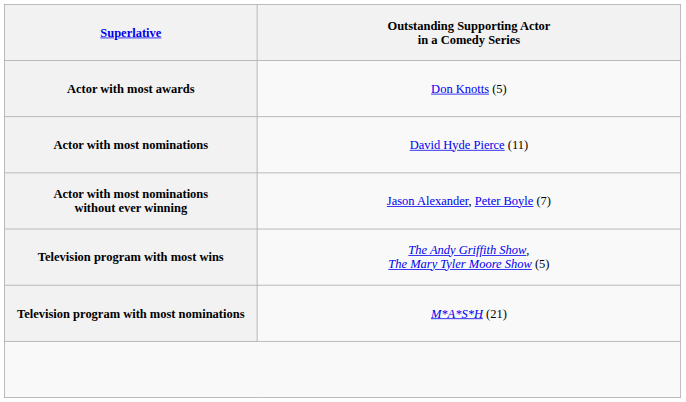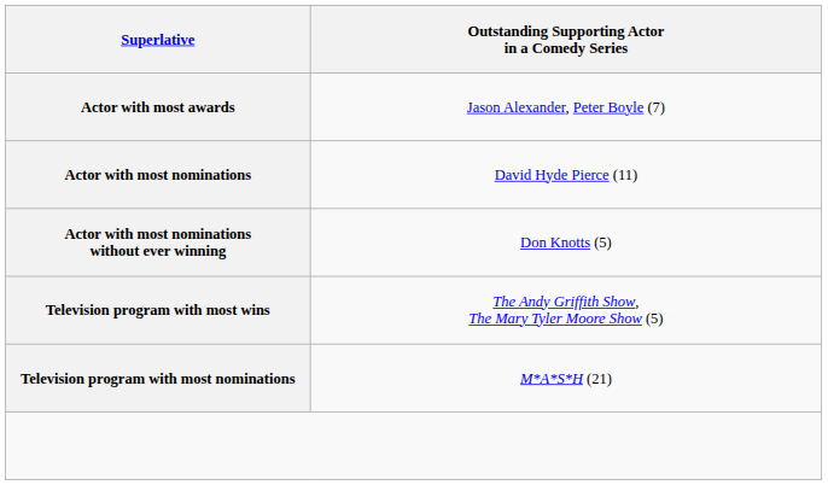Actor with most awards | column 2: Don Knotts (5) -> Jason Alexander, Peter Boyle (7)
Actor with most nominations without ever winning | column 2: Jason Alexander, Peter Boyle (7) -> Don Knotts (5)
